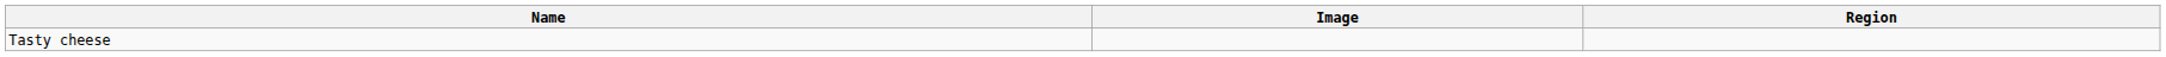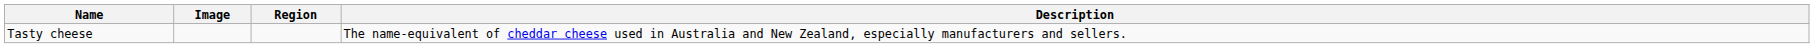+ column: Description | The name-equivalent of cheddar cheese used in Australia and New Zealand, especially manufacturers and sellers.
